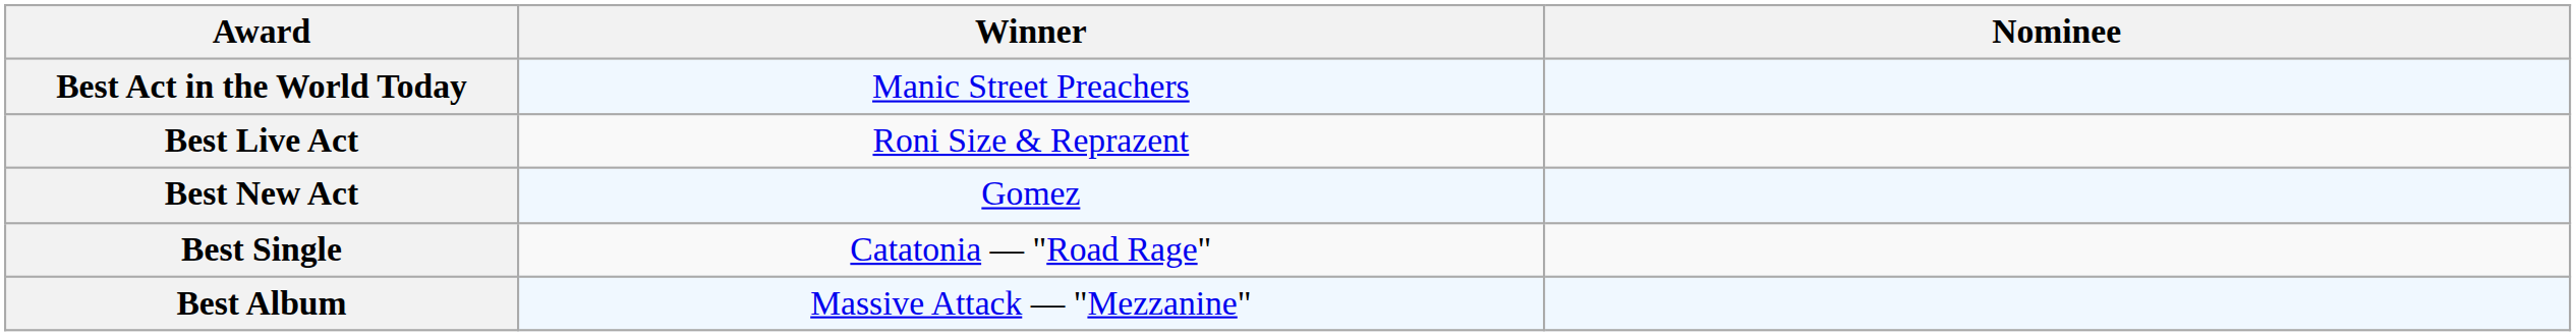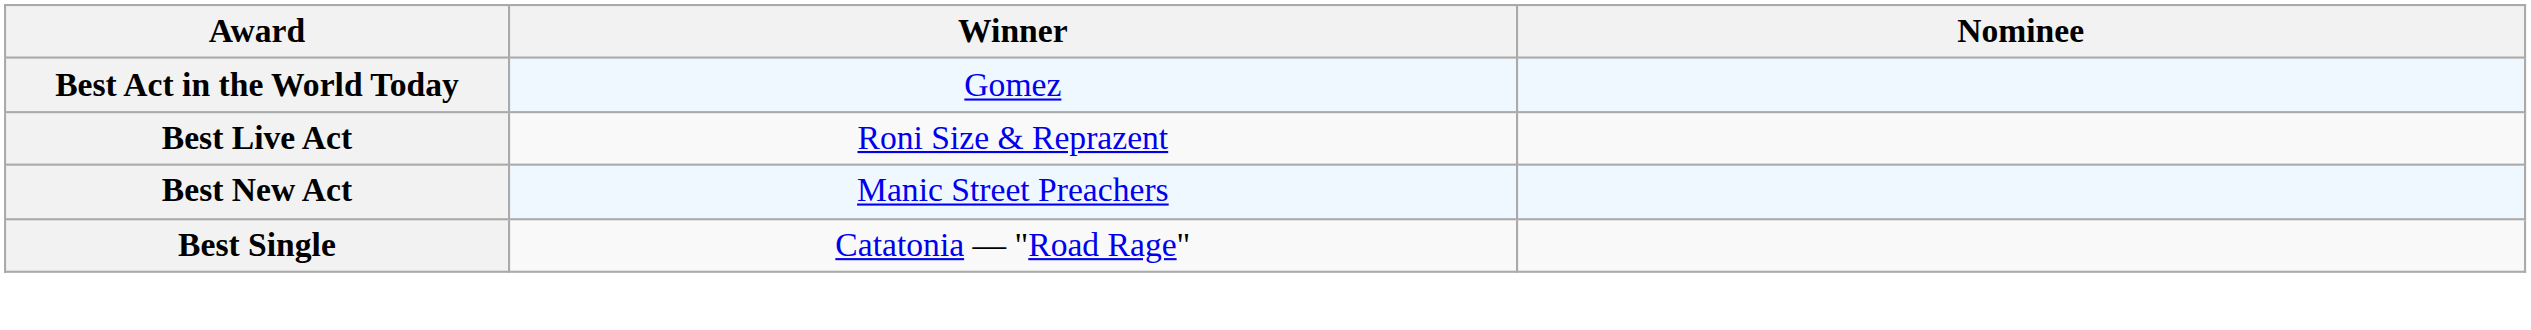Best Act in the World Today | Winner: Manic Street Preachers -> Gomez
Best New Act | Winner: Gomez -> Manic Street Preachers
- row: Best Album | Massive Attack — "Mezzanine"
